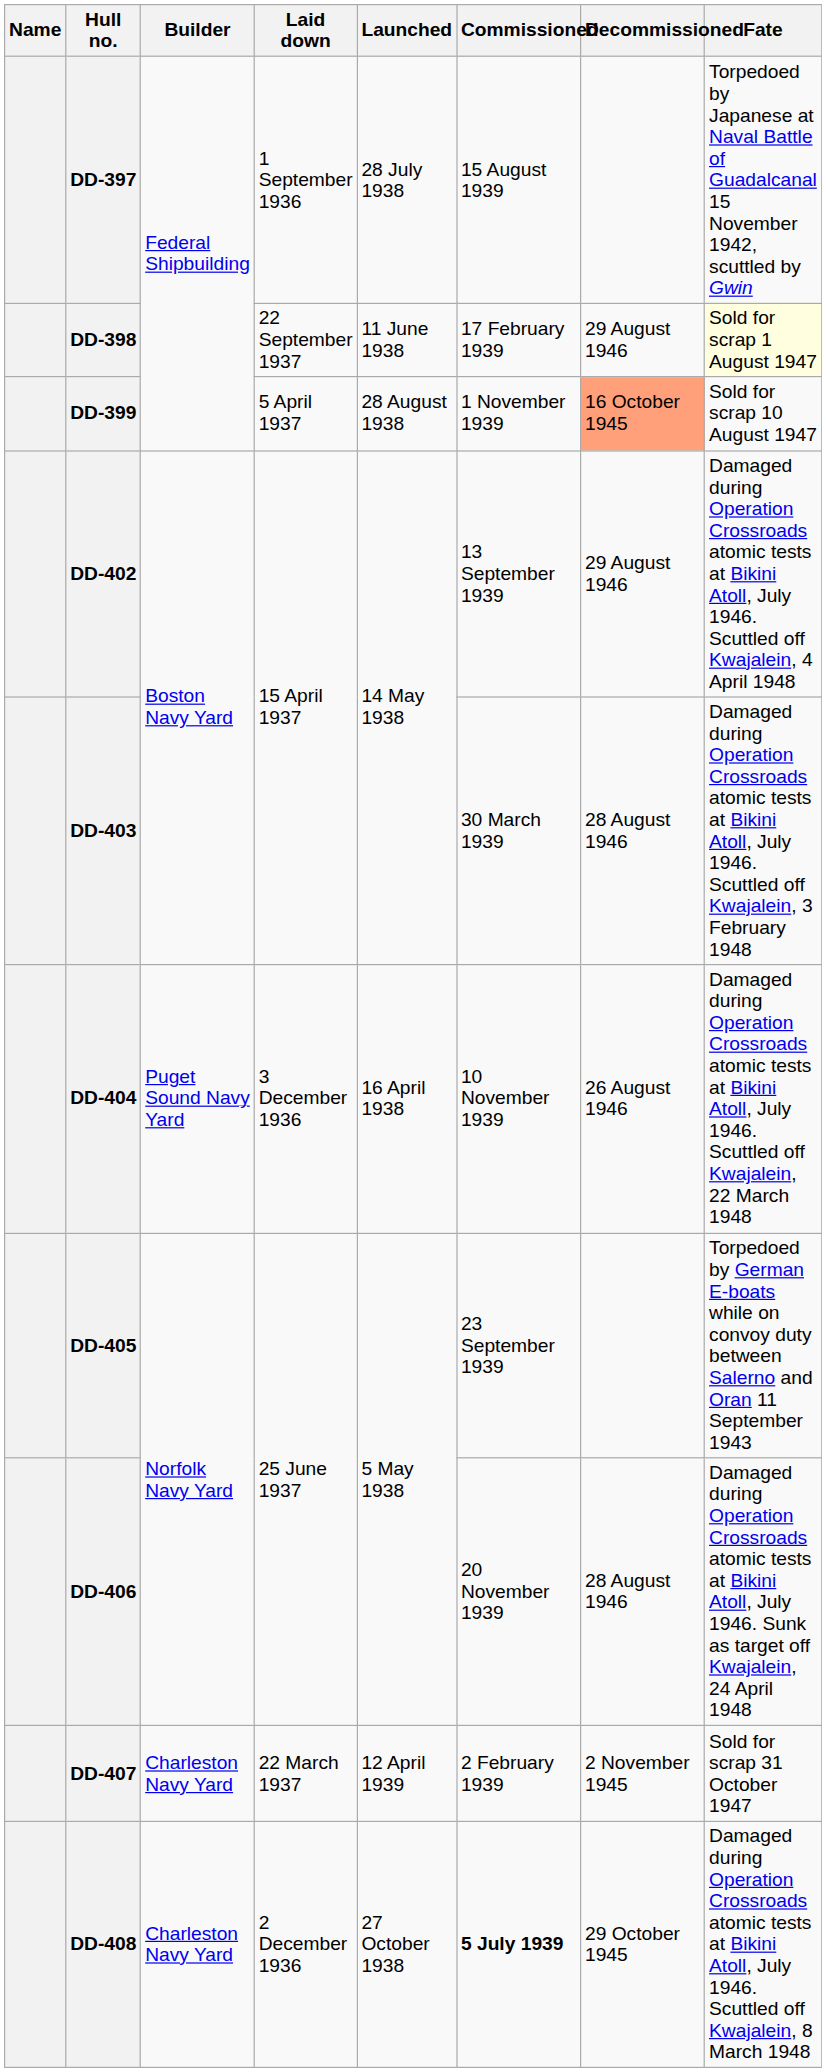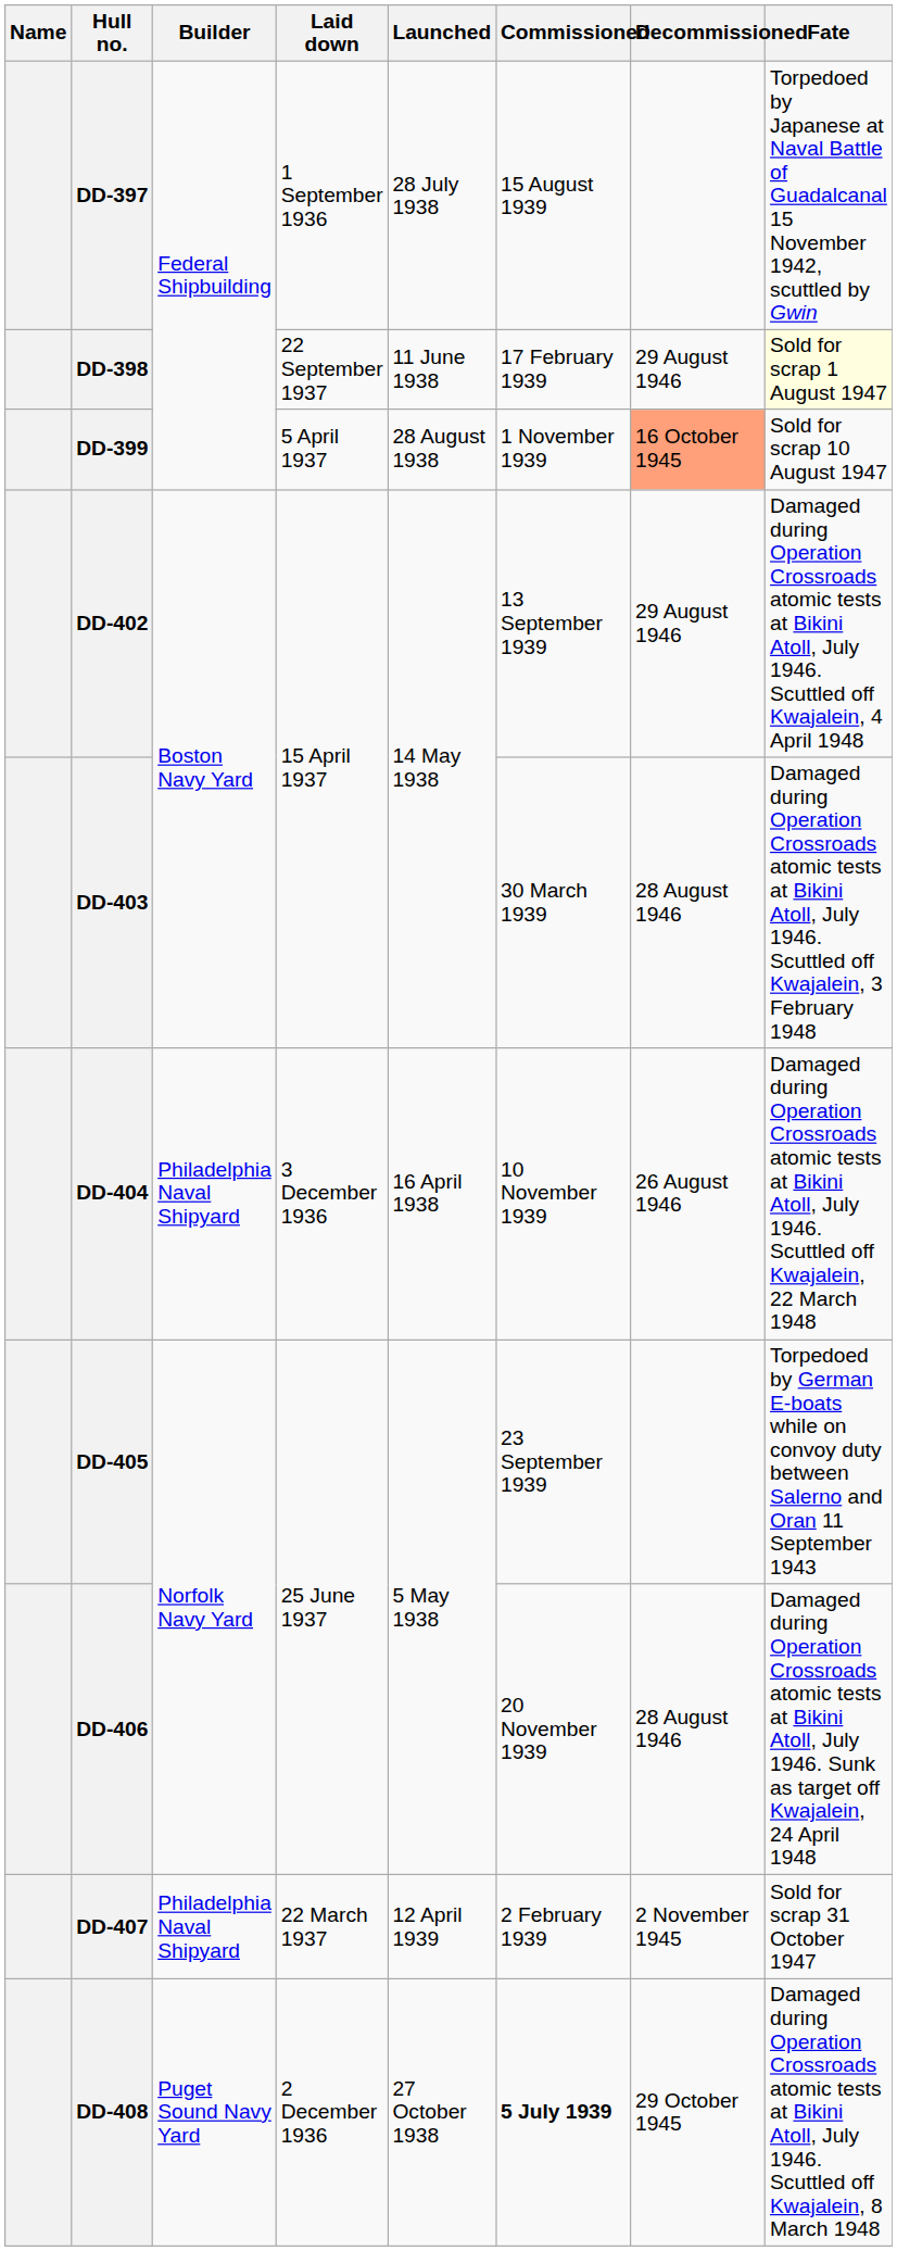DD-404 | Builder: Puget Sound Navy Yard -> Philadelphia Naval Shipyard
DD-407 | Builder: Charleston Navy Yard -> Philadelphia Naval Shipyard
DD-408 | Builder: Charleston Navy Yard -> Puget Sound Navy Yard
